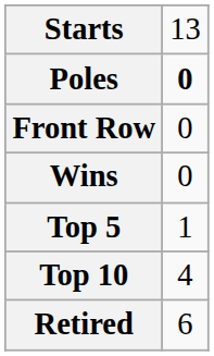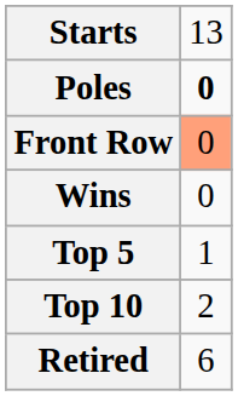Front Row | column 2: no background -> lightsalmon background
Top 10 | column 2: 4 -> 2
